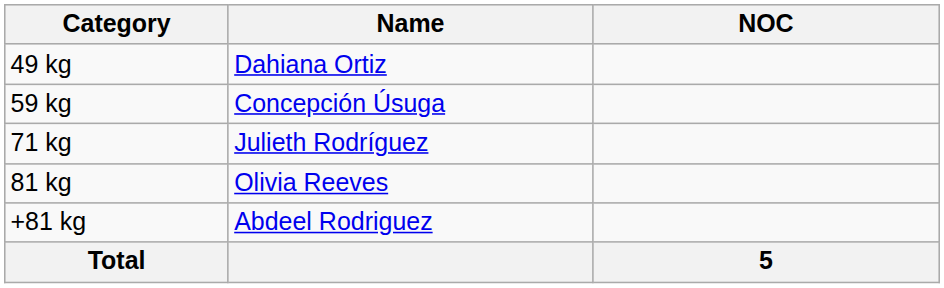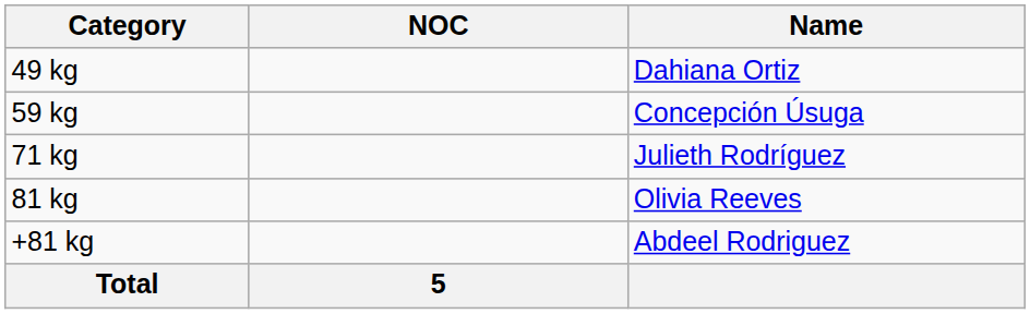columns swapped: NOC <-> Name
